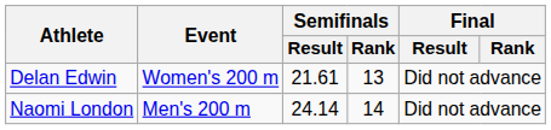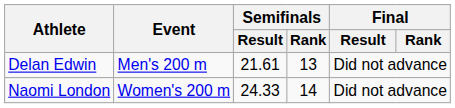Delan Edwin | Event: Women's 200 m -> Men's 200 m
Naomi London | Event: Men's 200 m -> Women's 200 m
Naomi London | Semifinals / Result: 24.14 -> 24.33
